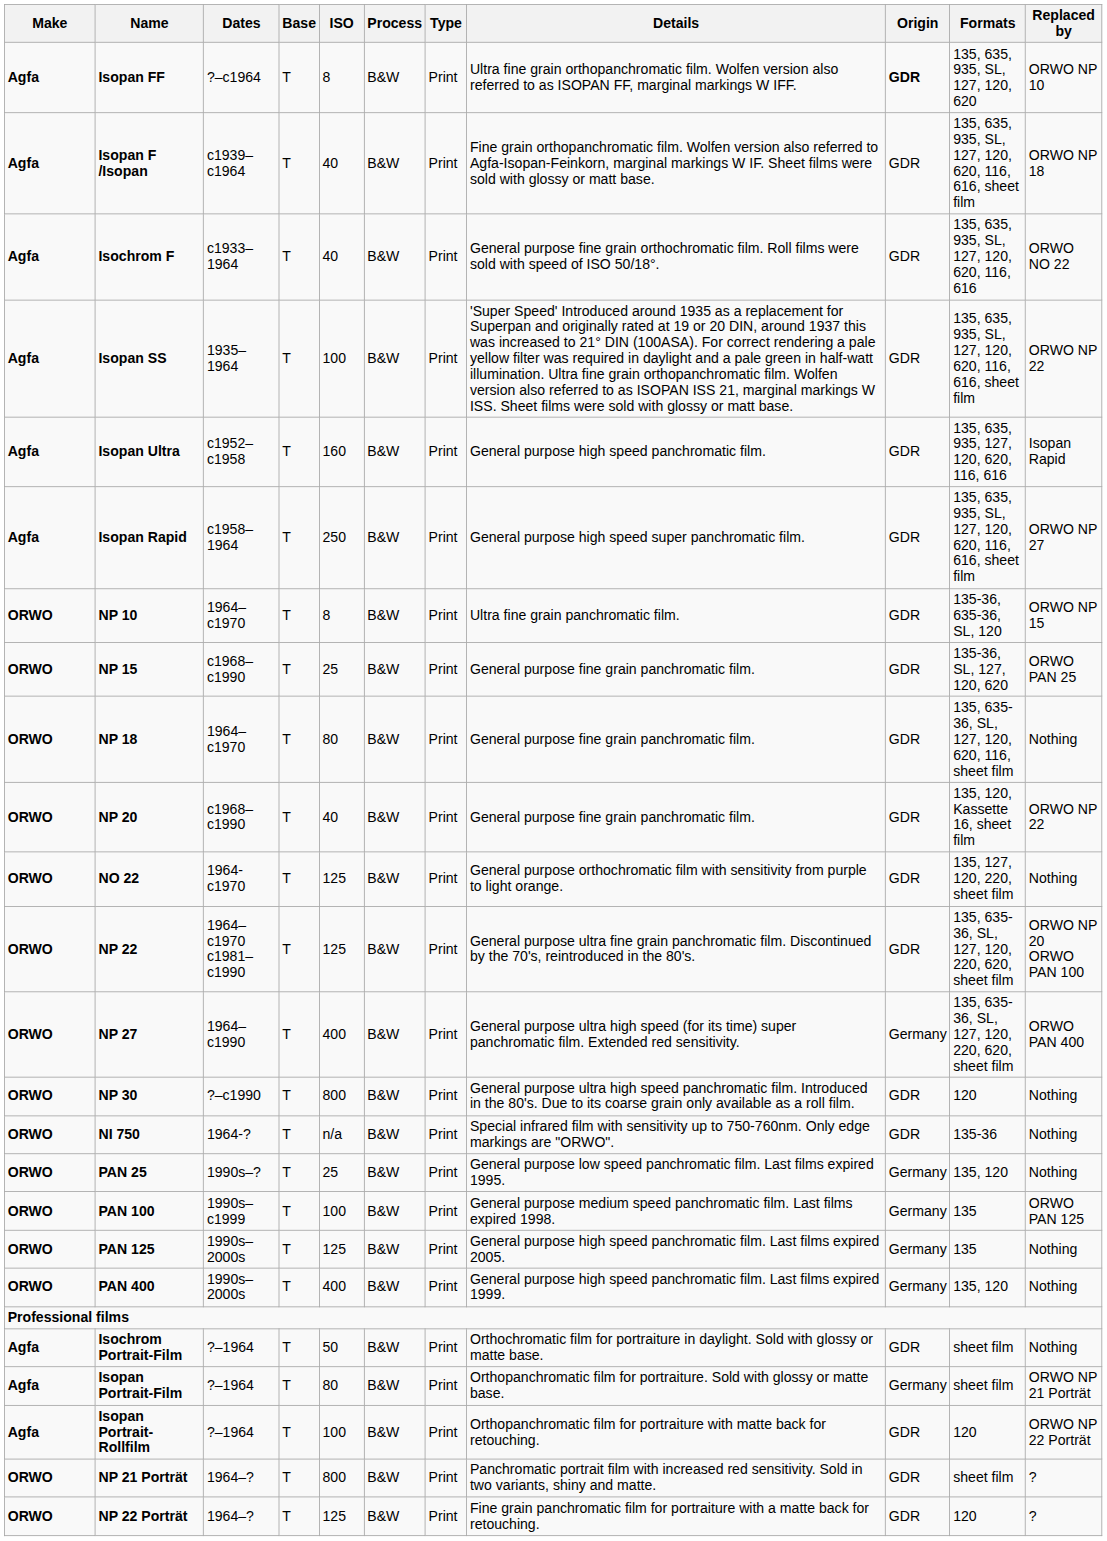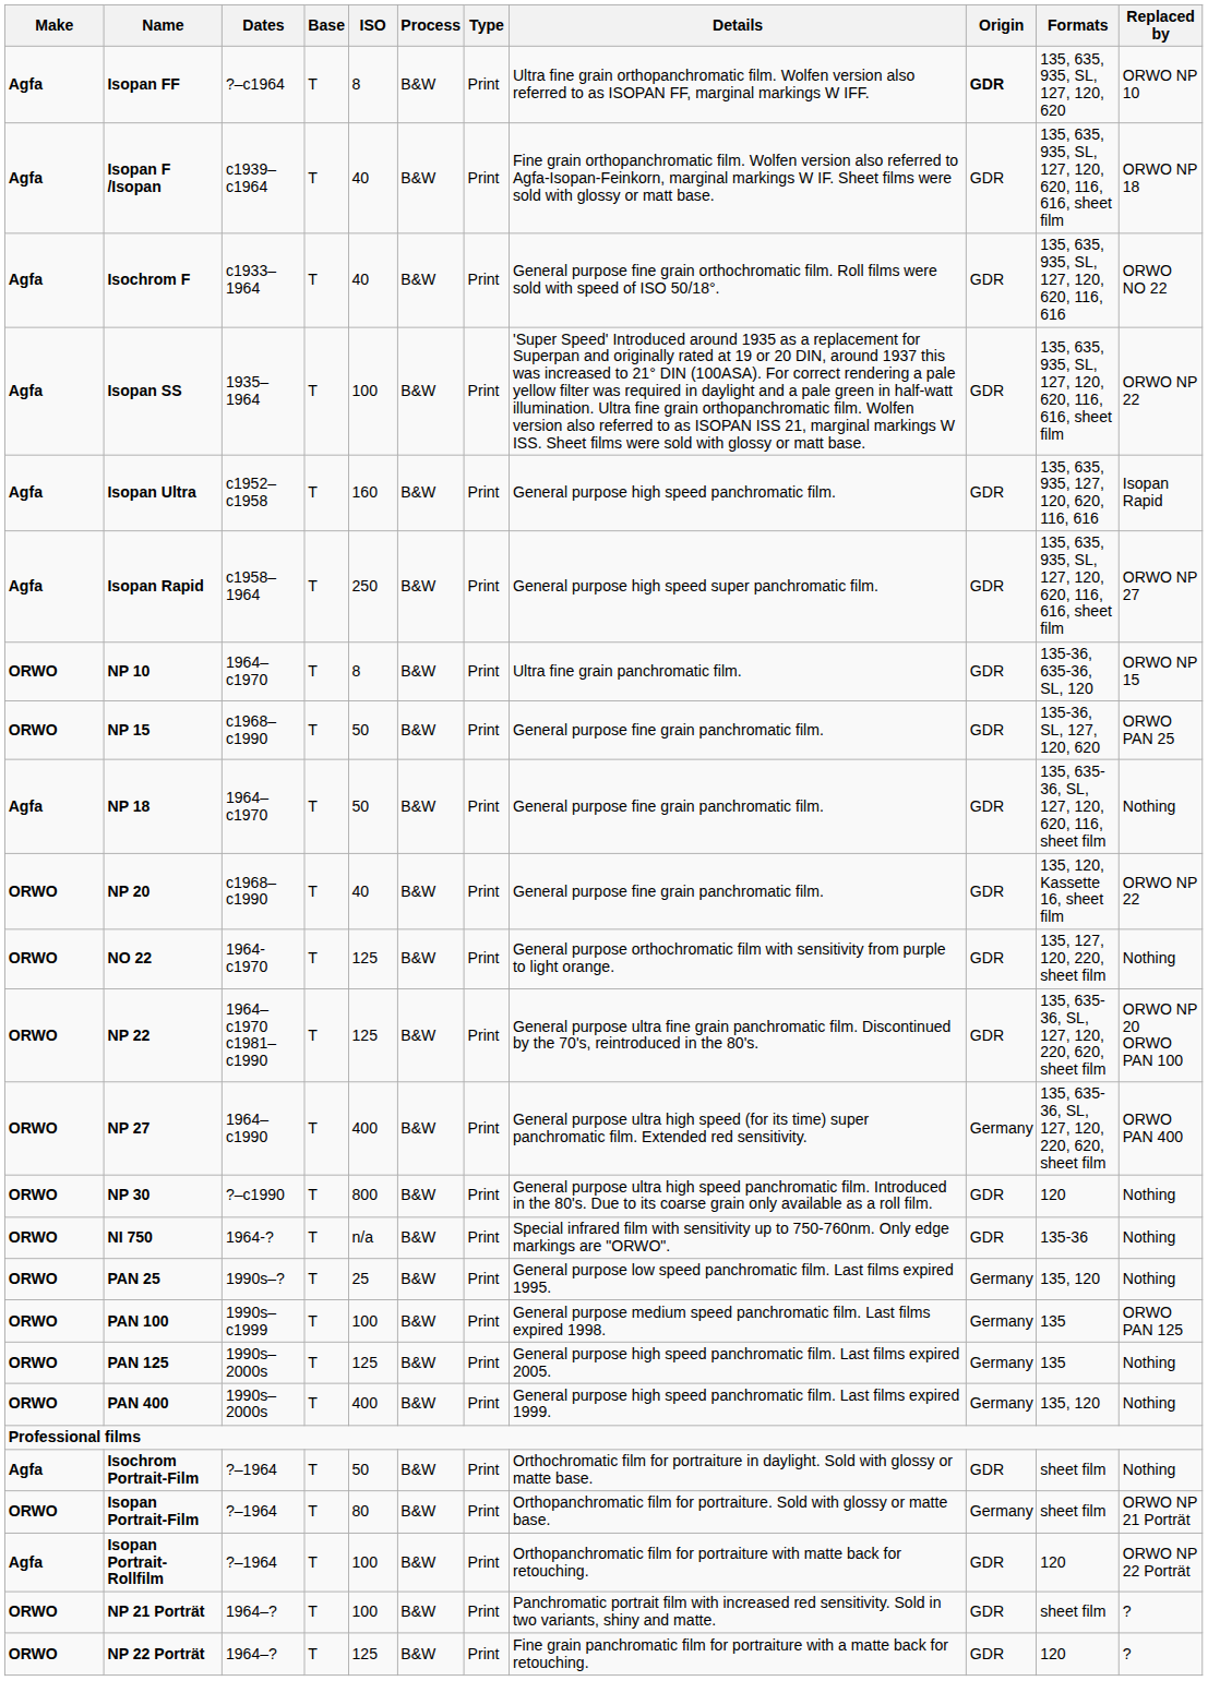NP 15 | ISO: 25 -> 50
NP 18 | Make: ORWO -> Agfa
NP 18 | ISO: 80 -> 50
Isopan Portrait-Film | Make: Agfa -> ORWO
NP 21 Porträt | ISO: 800 -> 100
